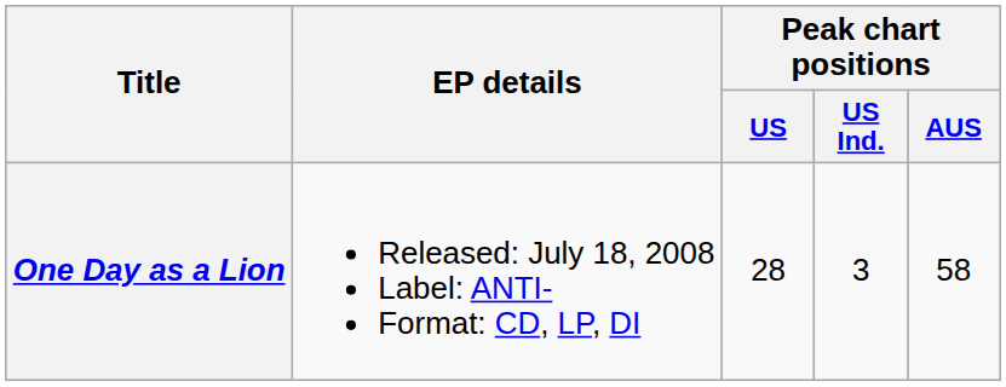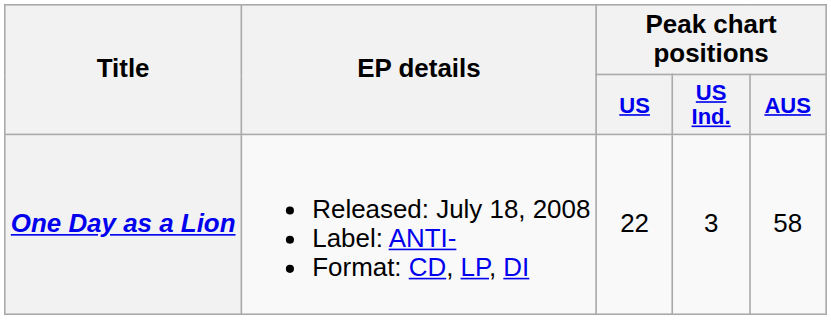One Day as a Lion | Peak chart positions / US: 28 -> 22
